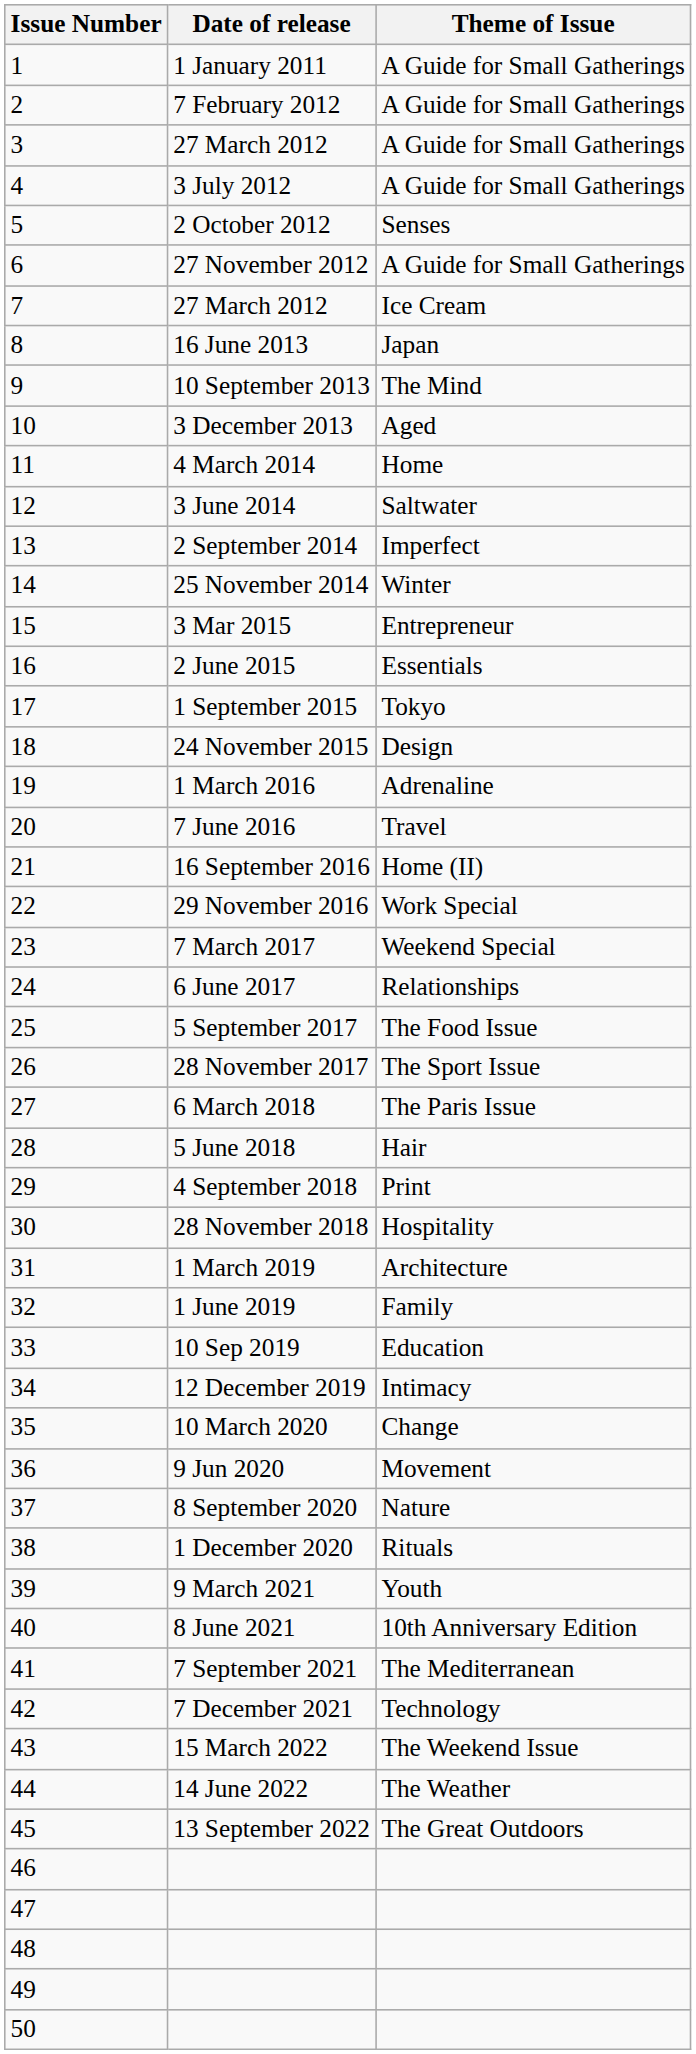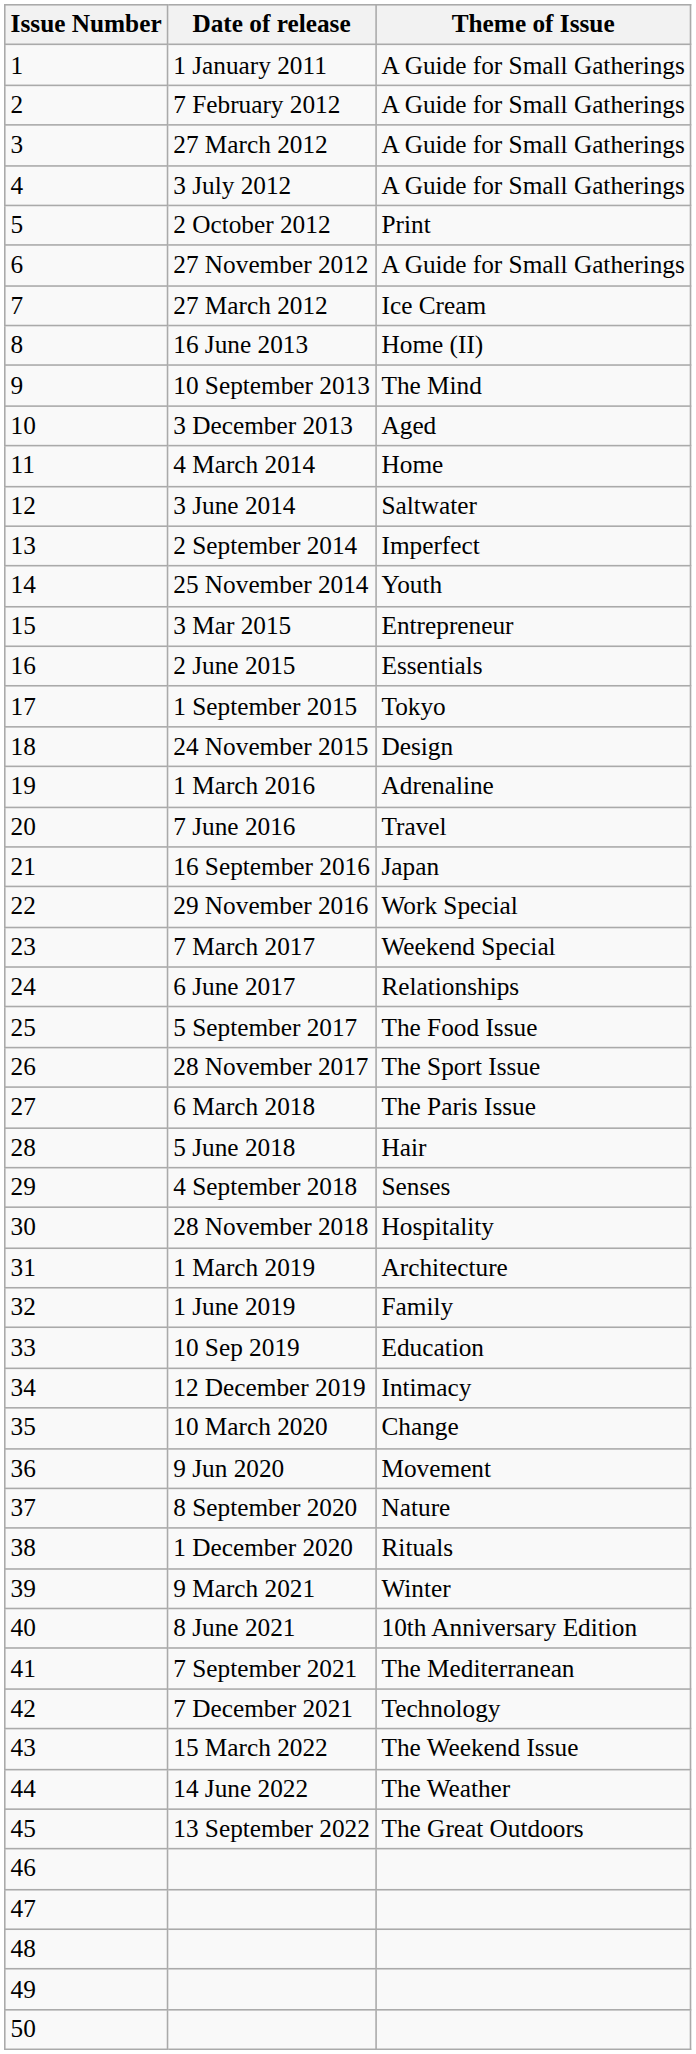2 October 2012 | Theme of Issue: Senses -> Print
16 June 2013 | Theme of Issue: Japan -> Home (II)
25 November 2014 | Theme of Issue: Winter -> Youth
16 September 2016 | Theme of Issue: Home (II) -> Japan
4 September 2018 | Theme of Issue: Print -> Senses
9 March 2021 | Theme of Issue: Youth -> Winter
